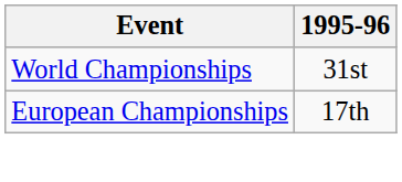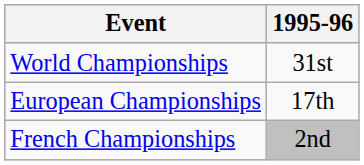+ row: French Championships | 2nd
